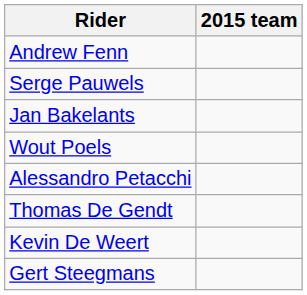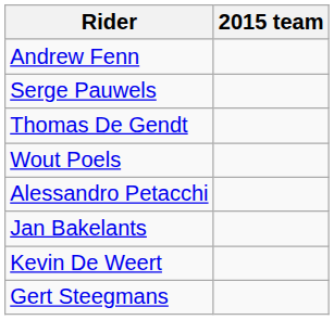rows swapped: Thomas De Gendt <-> Jan Bakelants
